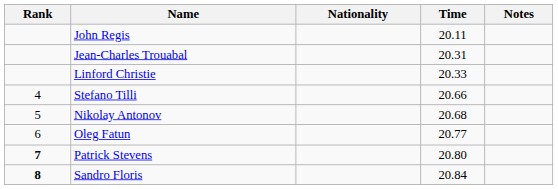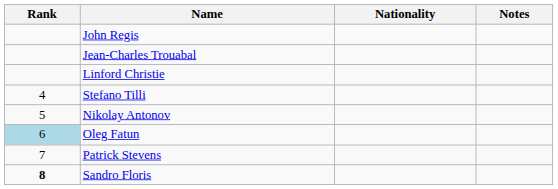- column: Time | 20.11 | 20.31 | 20.33 | 20.66 | 20.68 | 20.77 | 20.80 | 20.84
Oleg Fatun | Rank: no background -> lightblue background
Patrick Stevens | Rank: bold -> normal
